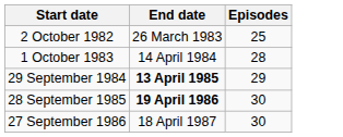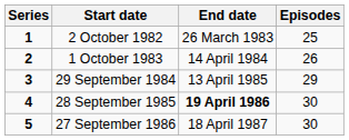+ column: Series | 1 | 2 | 3 | 4 | 5
1 October 1983 | Episodes: 28 -> 26
29 September 1984 | End date: bold -> normal
